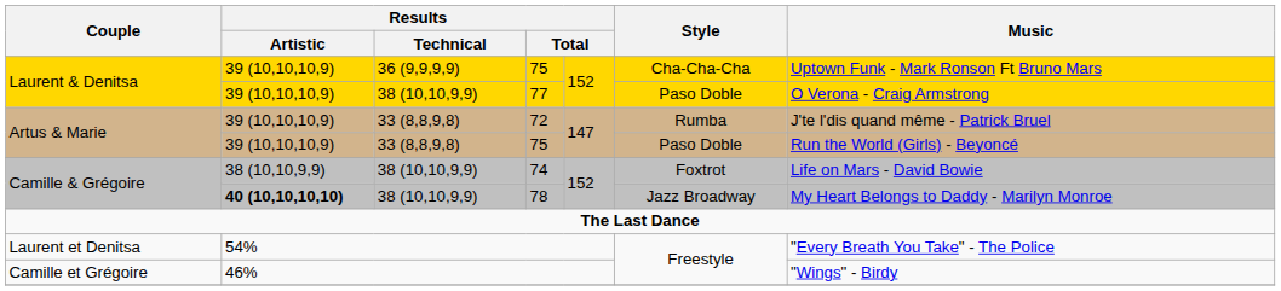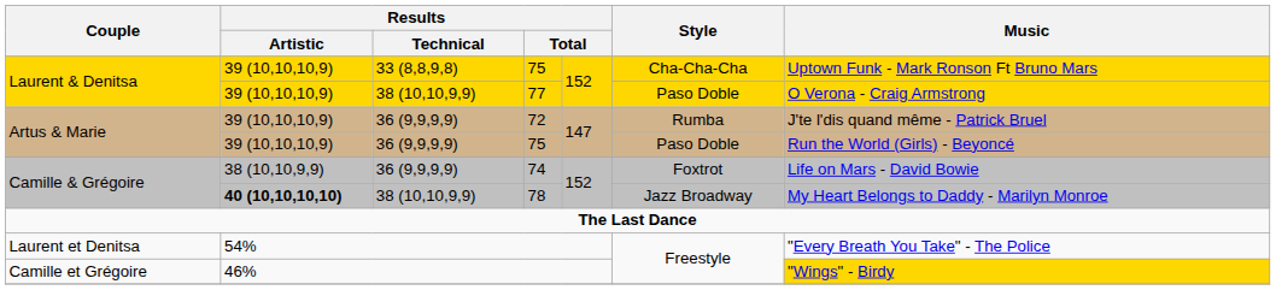Laurent & Denitsa / 75 | Results / Technical: 36 (9,9,9,9) -> 33 (8,8,9,8)
72 | Results / Technical: 33 (8,8,9,8) -> 36 (9,9,9,9)
Artus & Marie / 75 | Results / Technical: 33 (8,8,9,8) -> 36 (9,9,9,9)
74 | Results / Technical: 38 (10,10,9,9) -> 36 (9,9,9,9)
46% | Music: no background -> gold background
